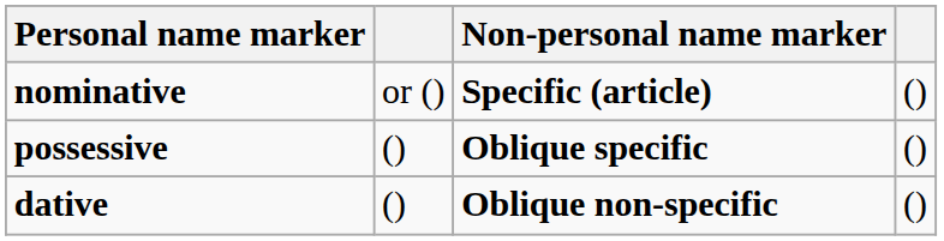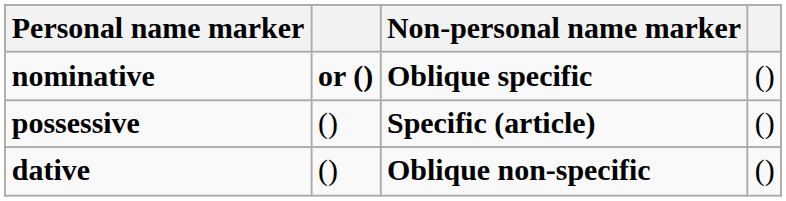nominative | column 2: normal -> bold
nominative | Non-personal name marker: Specific (article) -> Oblique specific
possessive | Non-personal name marker: Oblique specific -> Specific (article)
